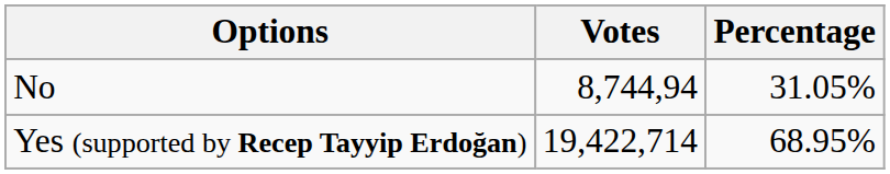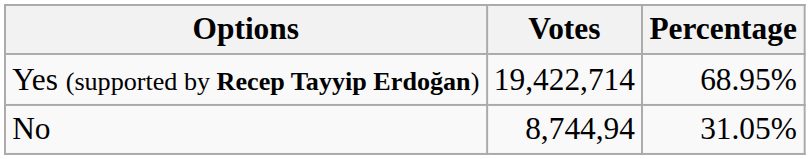rows swapped: Yes (supported by Recep Tayyip Erdoğan) <-> No
